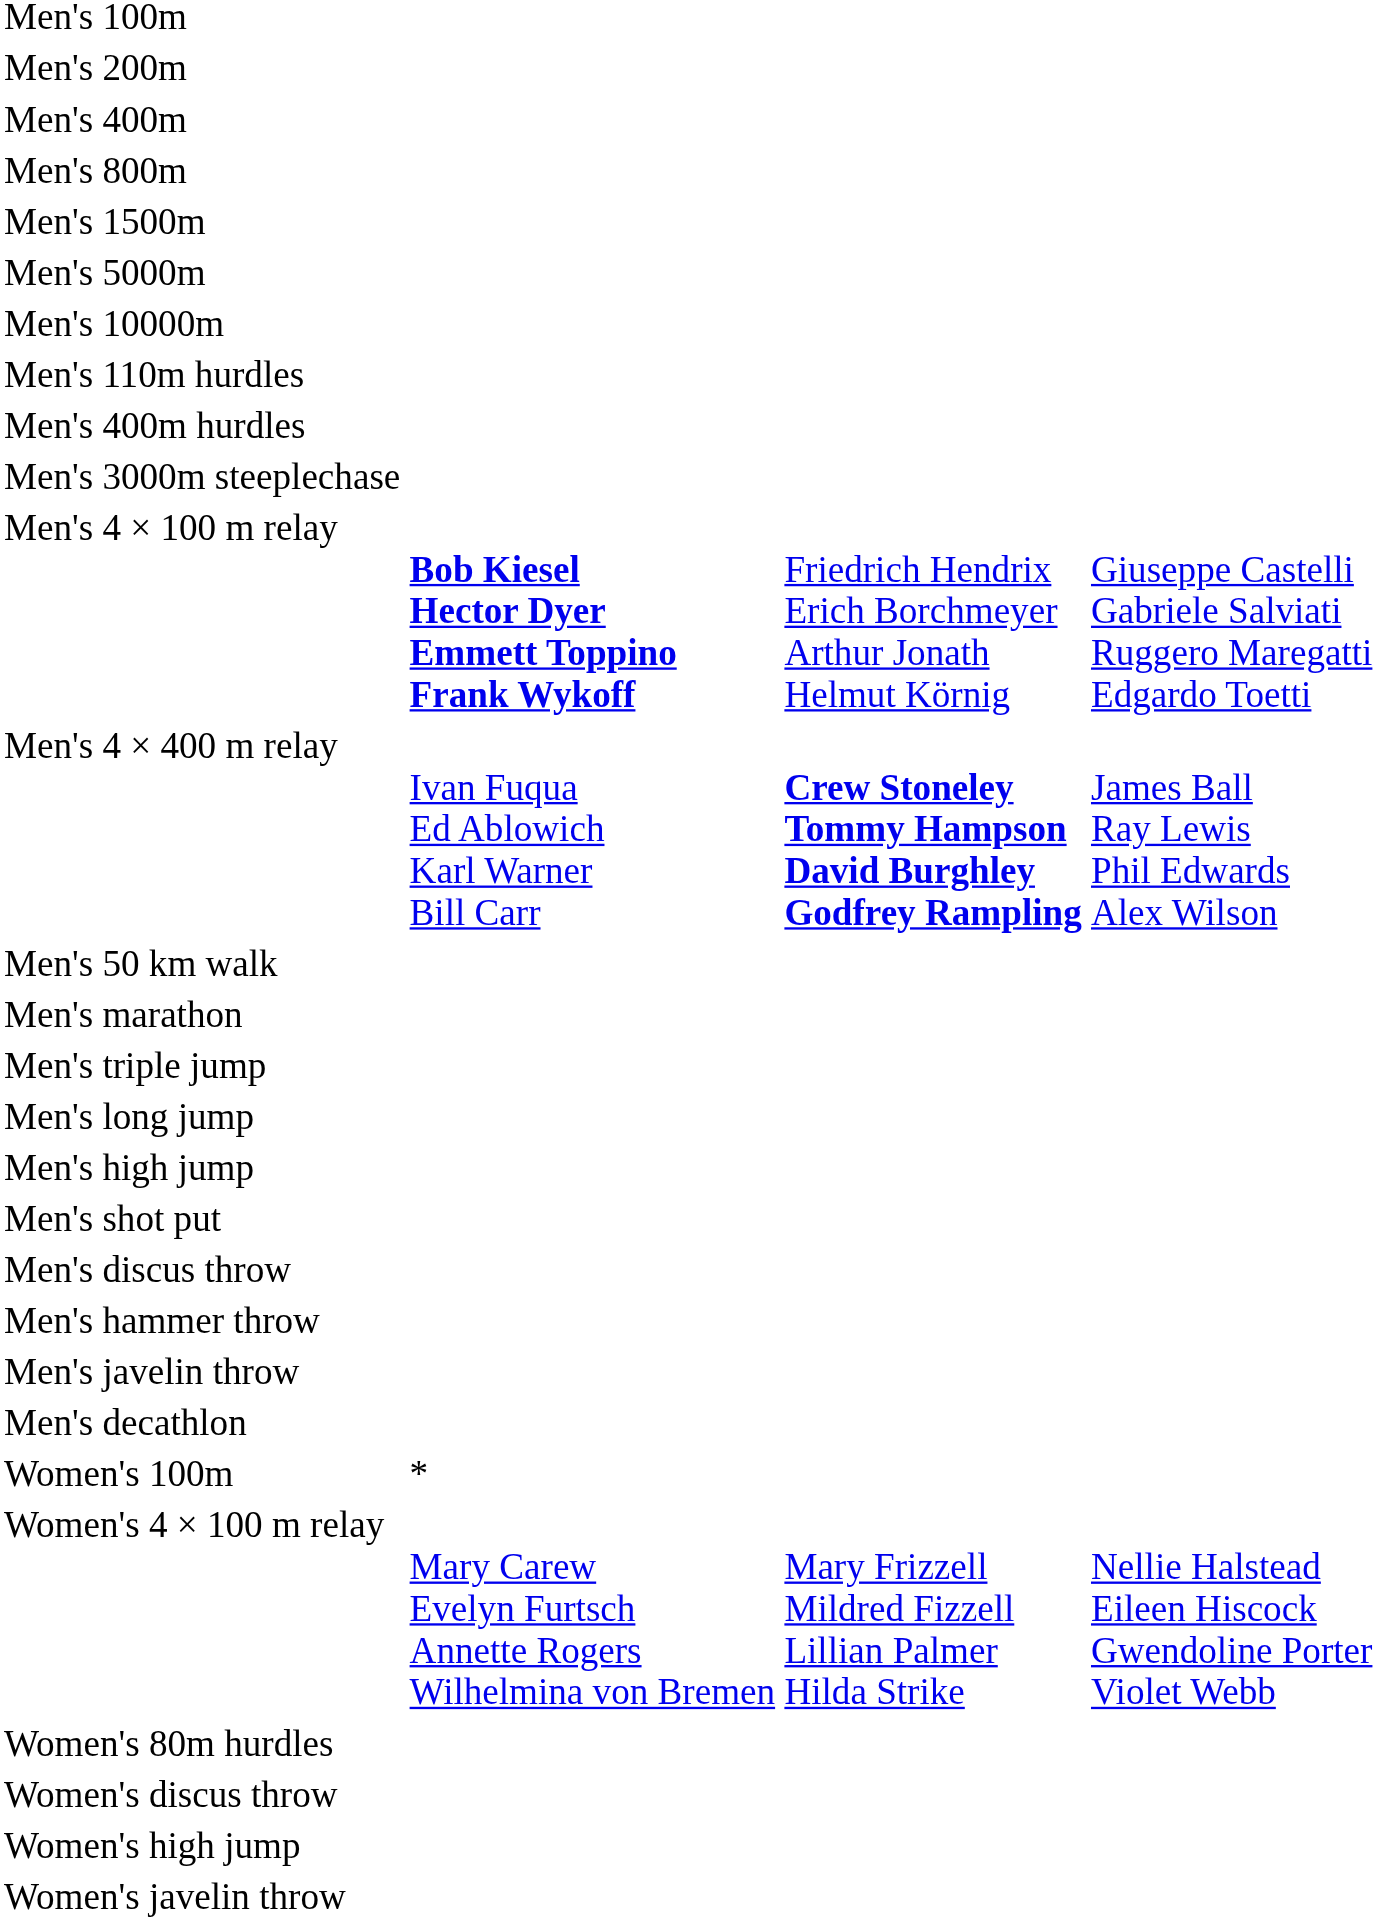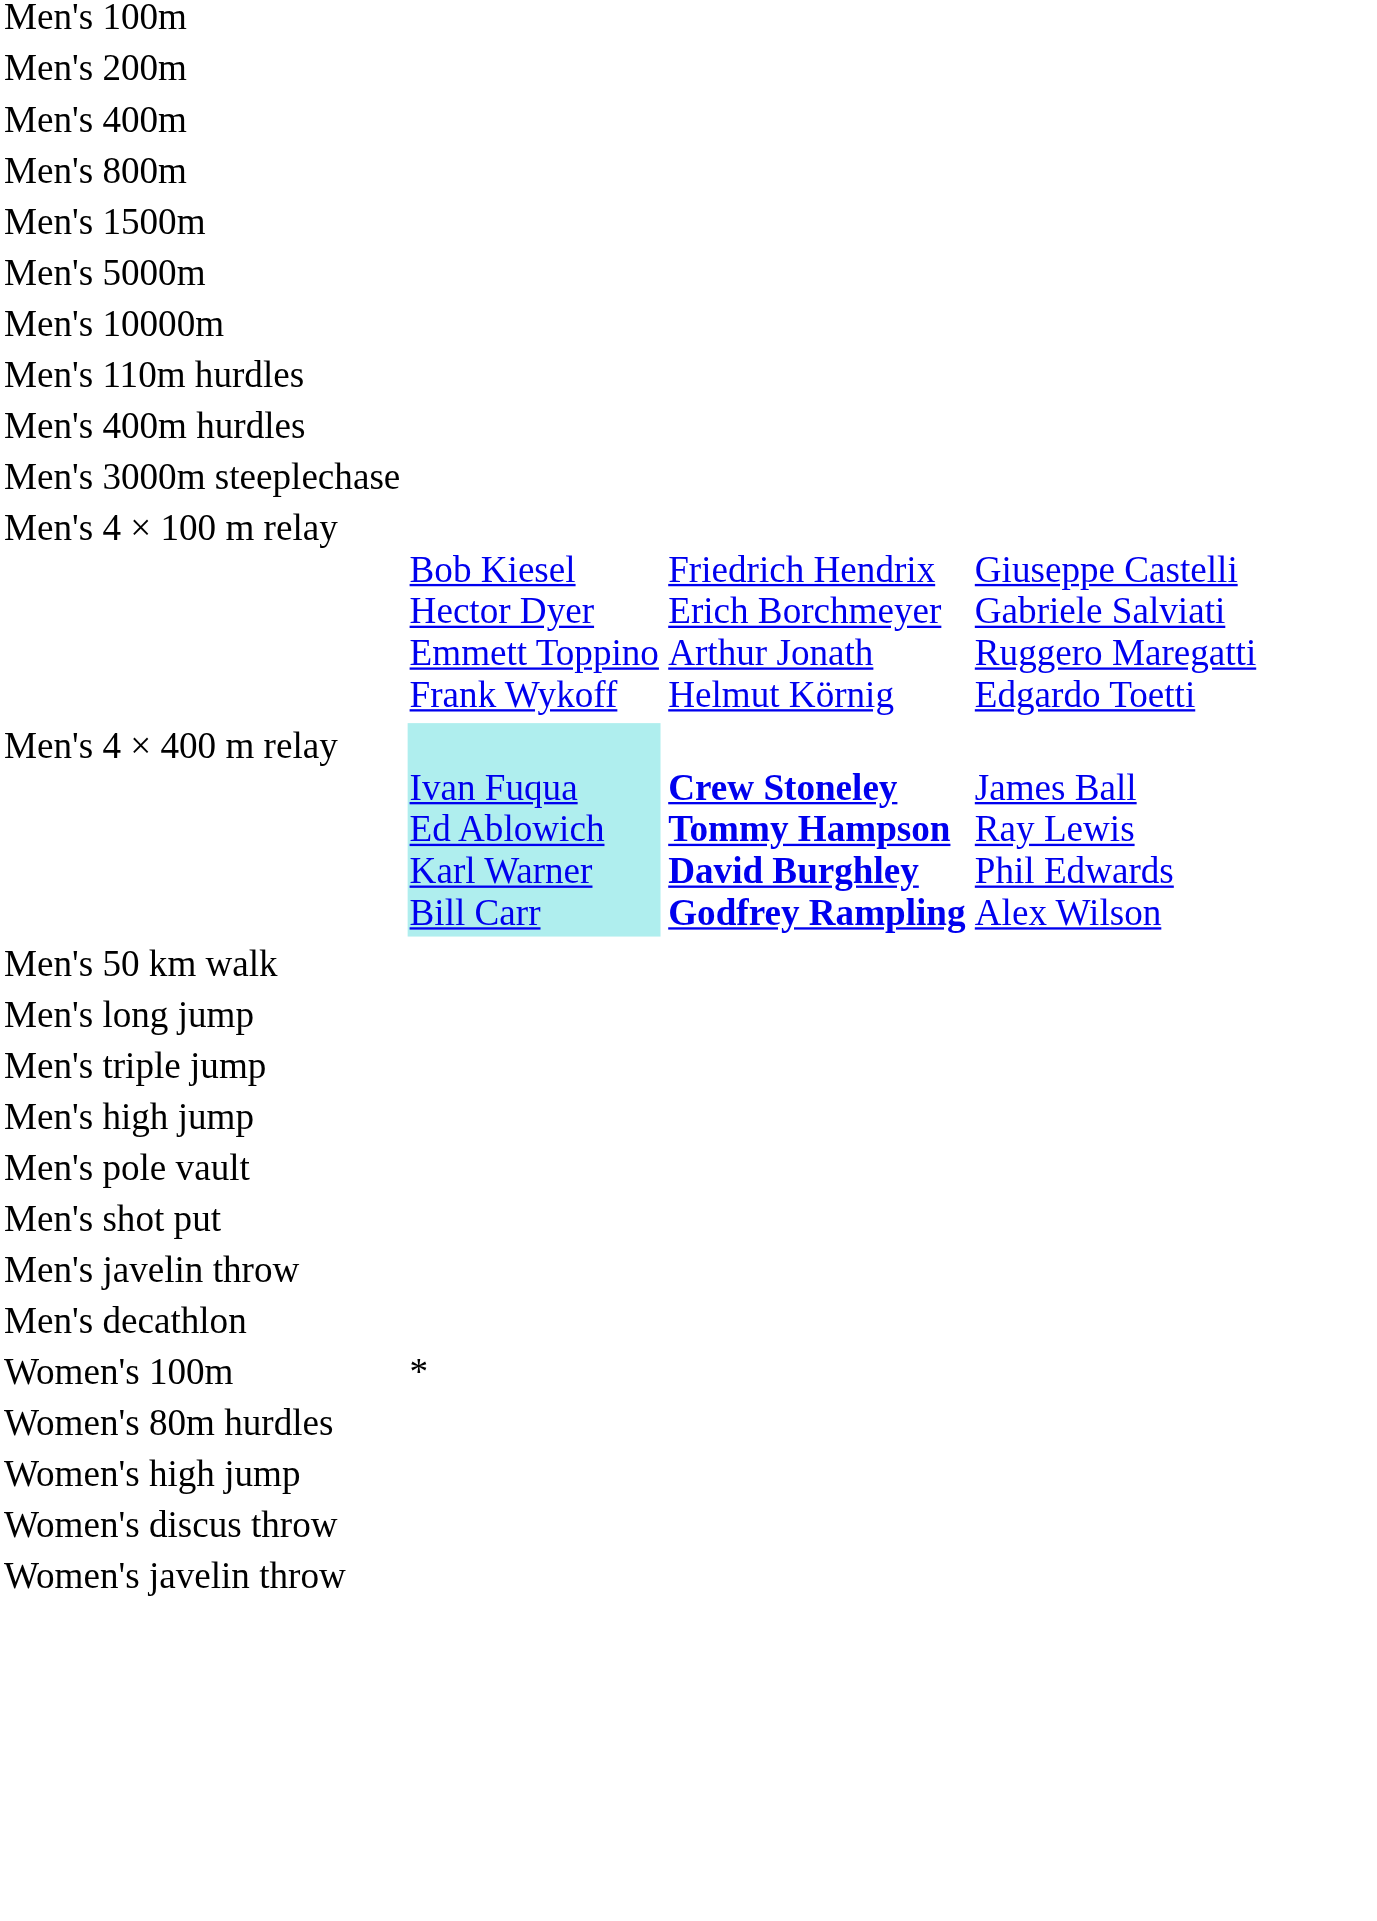Men's 4 × 100 m relay | column 2: bold -> normal
Men's 4 × 400 m relay | column 2: no background -> paleturquoise background
- row: Men's marathon
rows swapped: Men's long jump <-> Men's triple jump
+ row: Men's pole vault
- row: Men's discus throw
- row: Men's hammer throw
- row: Women's 4 × 100 m relay | Mary Carew Evelyn Furtsch Annette Rogers Wilhelmina von Bremen | Mary Frizzell Mildred Fizzell Lillian Palmer Hilda Strike | Nellie Halstead Eileen Hiscock Gwendoline Porter Violet Webb
rows swapped: Women's high jump <-> Women's discus throw
